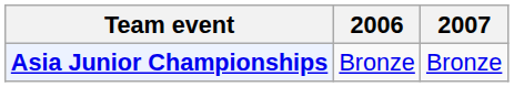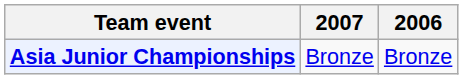columns swapped: 2006 <-> 2007
